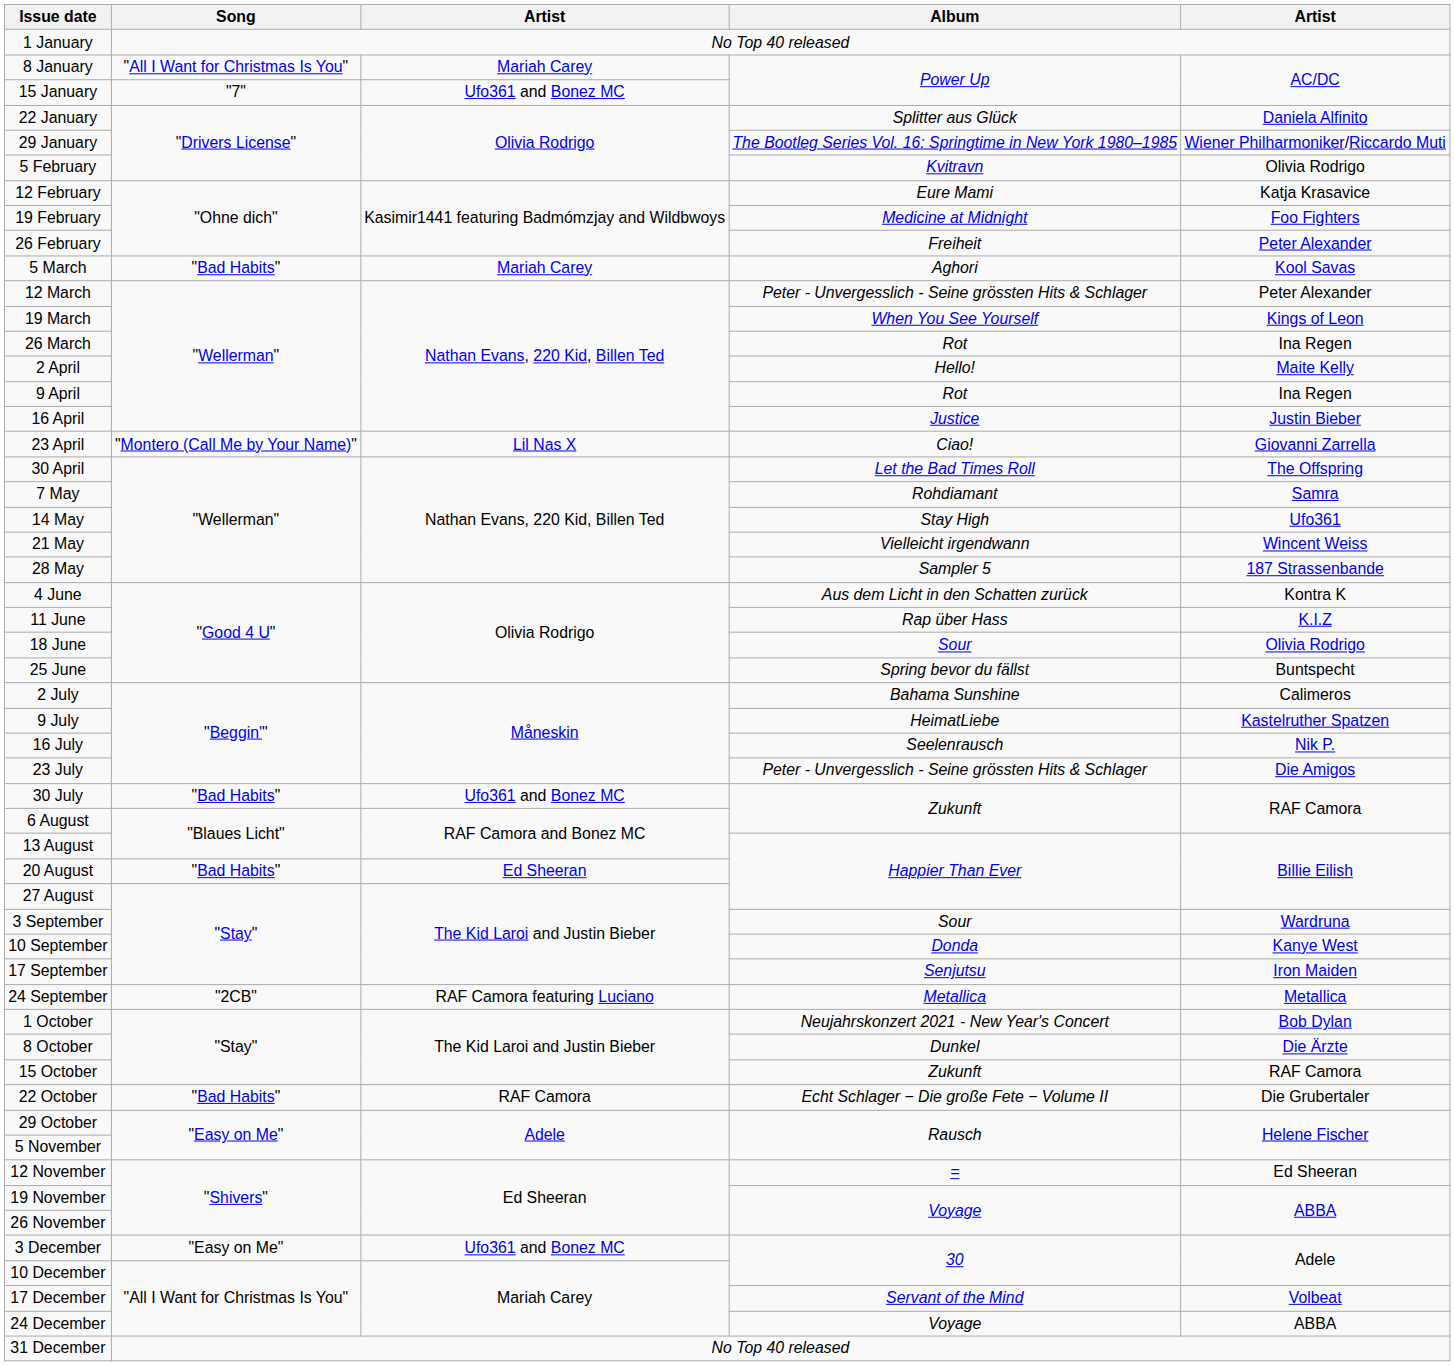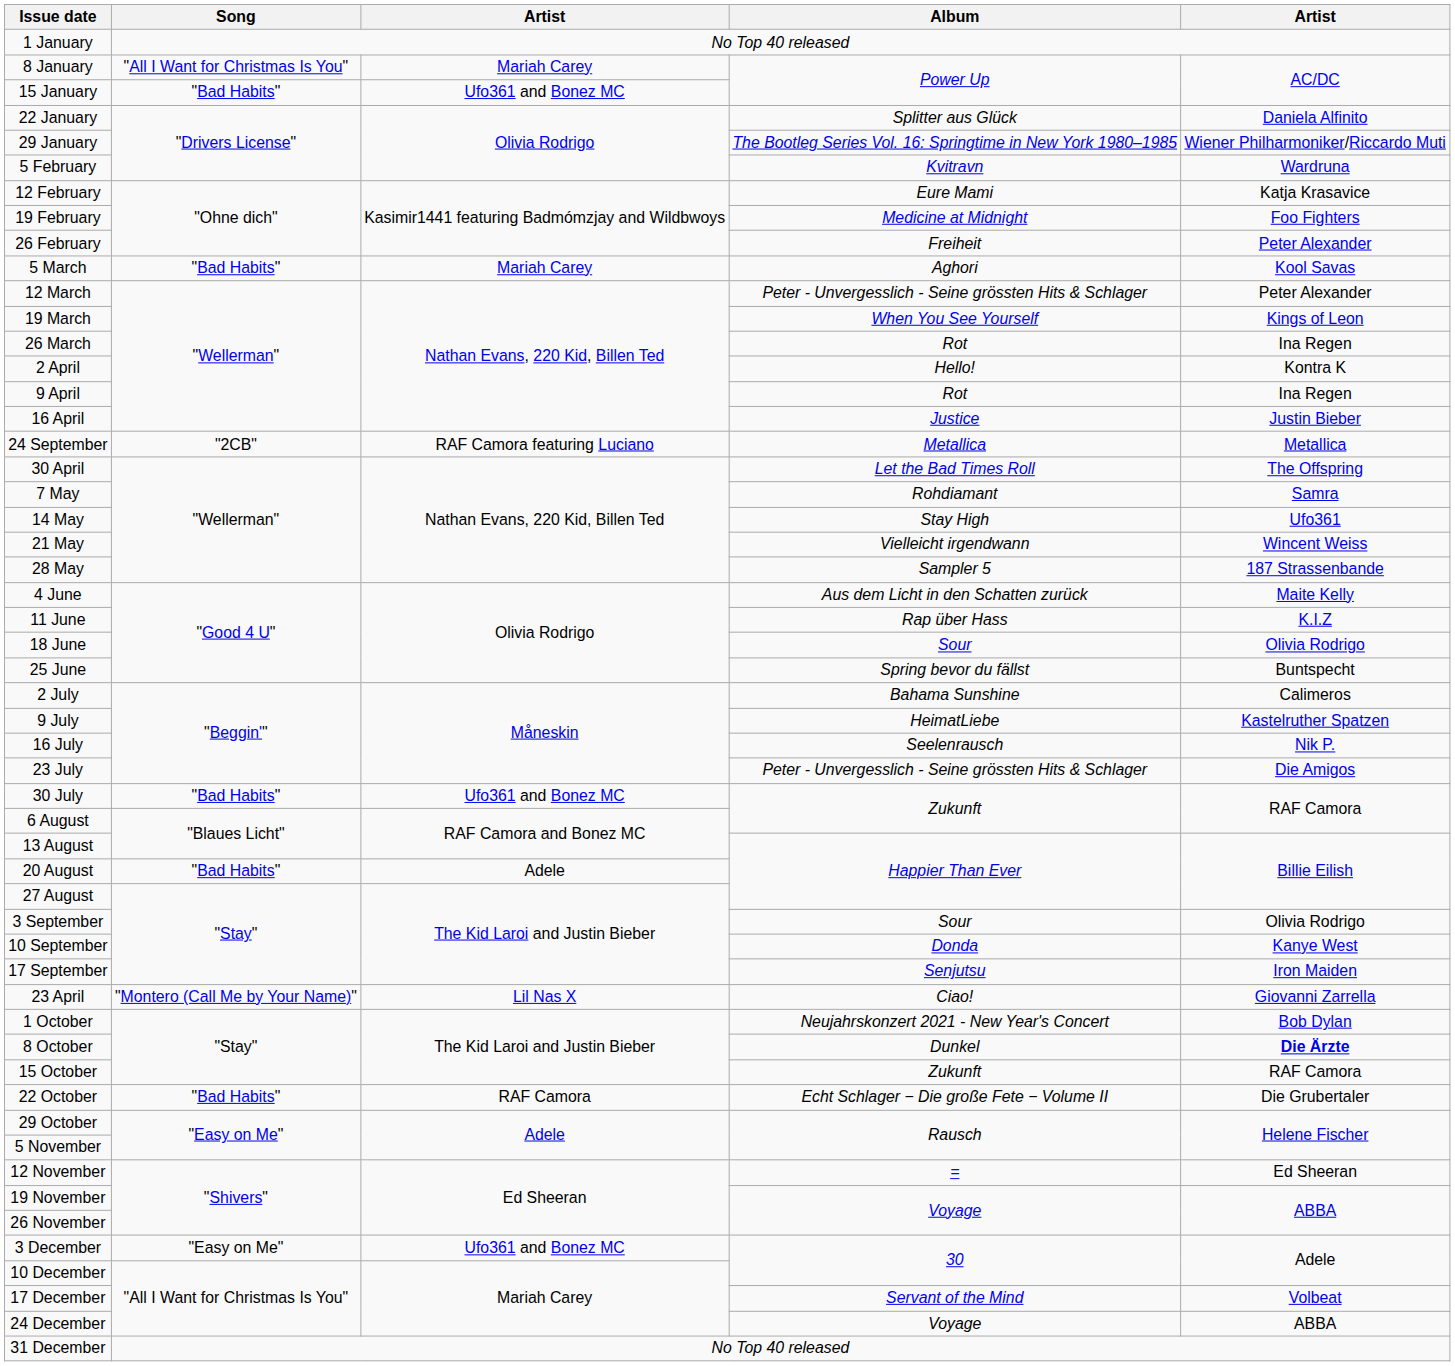15 January | Song: "7" -> "Bad Habits"
5 February | column 5: Olivia Rodrigo -> Wardruna
2 April | column 5: Maite Kelly -> Kontra K
rows swapped: 23 April <-> 24 September
4 June | column 5: Kontra K -> Maite Kelly
20 August | column 3: Ed Sheeran -> Adele
3 September | column 5: Wardruna -> Olivia Rodrigo
8 October | column 5: normal -> bold
